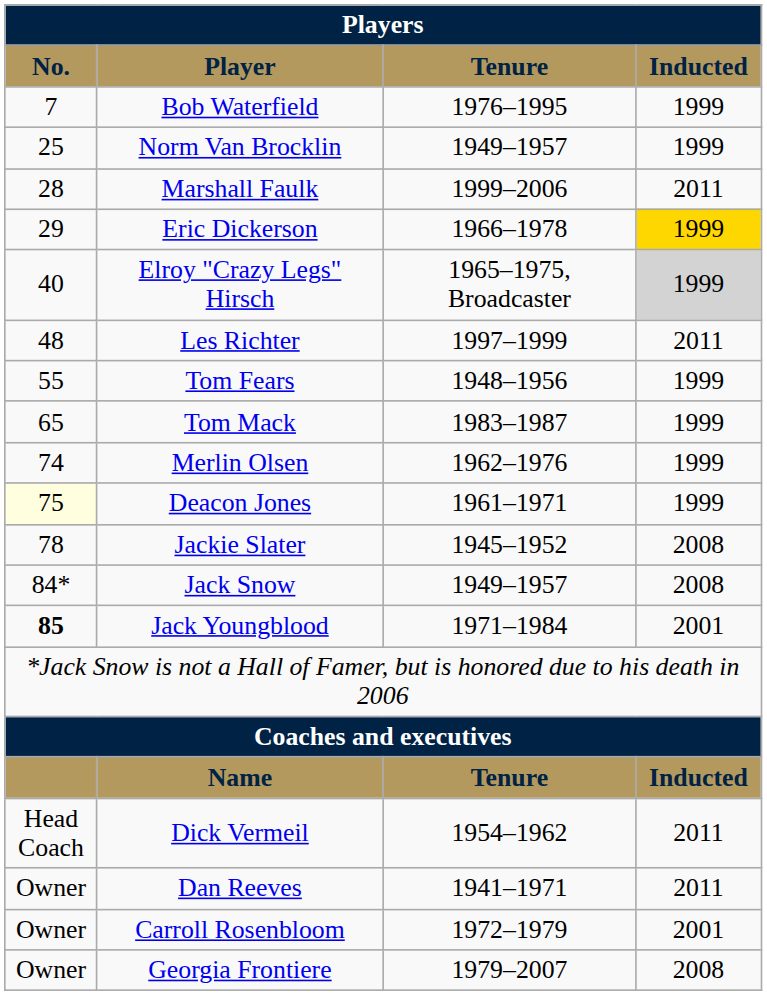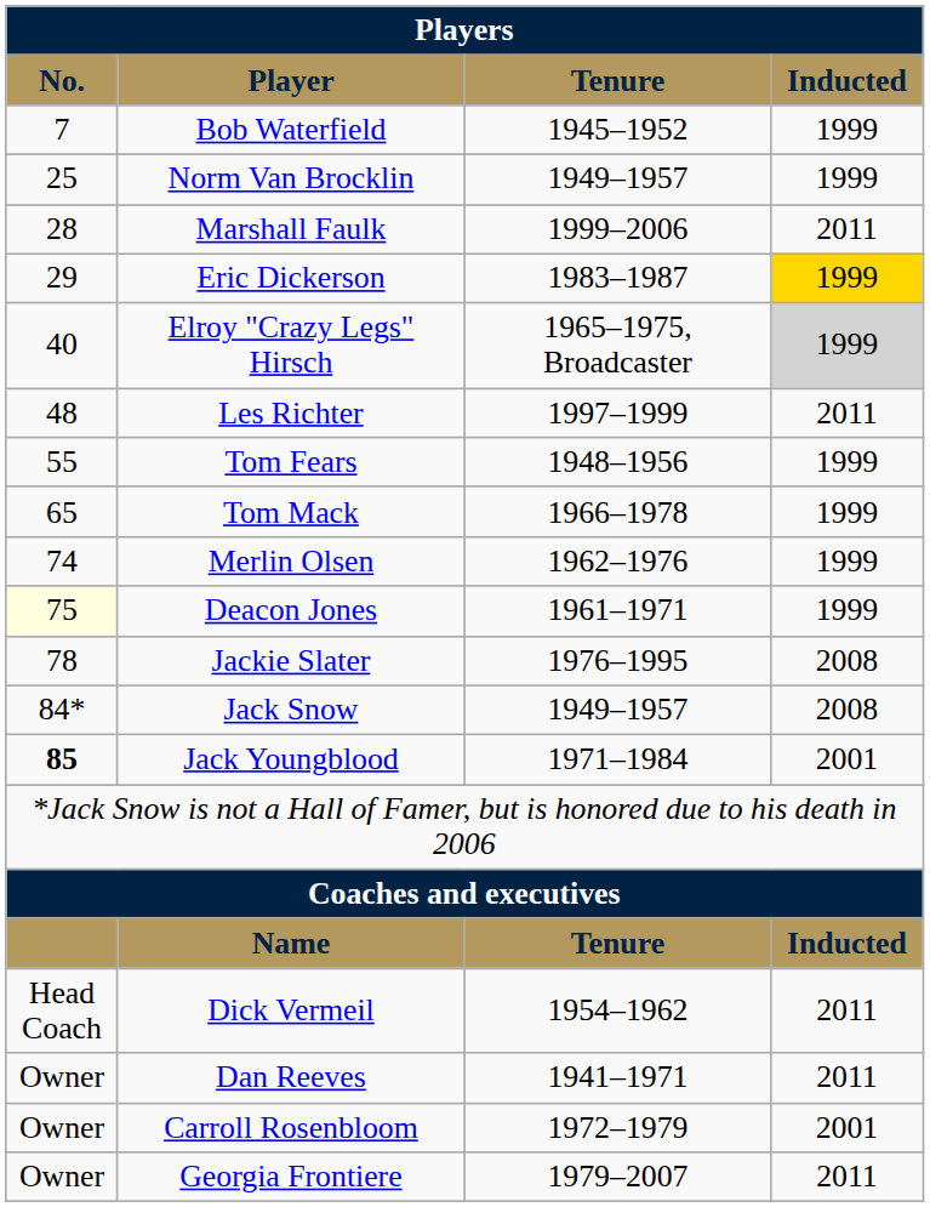Bob Waterfield | Tenure: 1976–1995 -> 1945–1952
Eric Dickerson | Tenure: 1966–1978 -> 1983–1987
Tom Mack | Tenure: 1983–1987 -> 1966–1978
Jackie Slater | Tenure: 1945–1952 -> 1976–1995
Georgia Frontiere | Inducted: 2008 -> 2011
